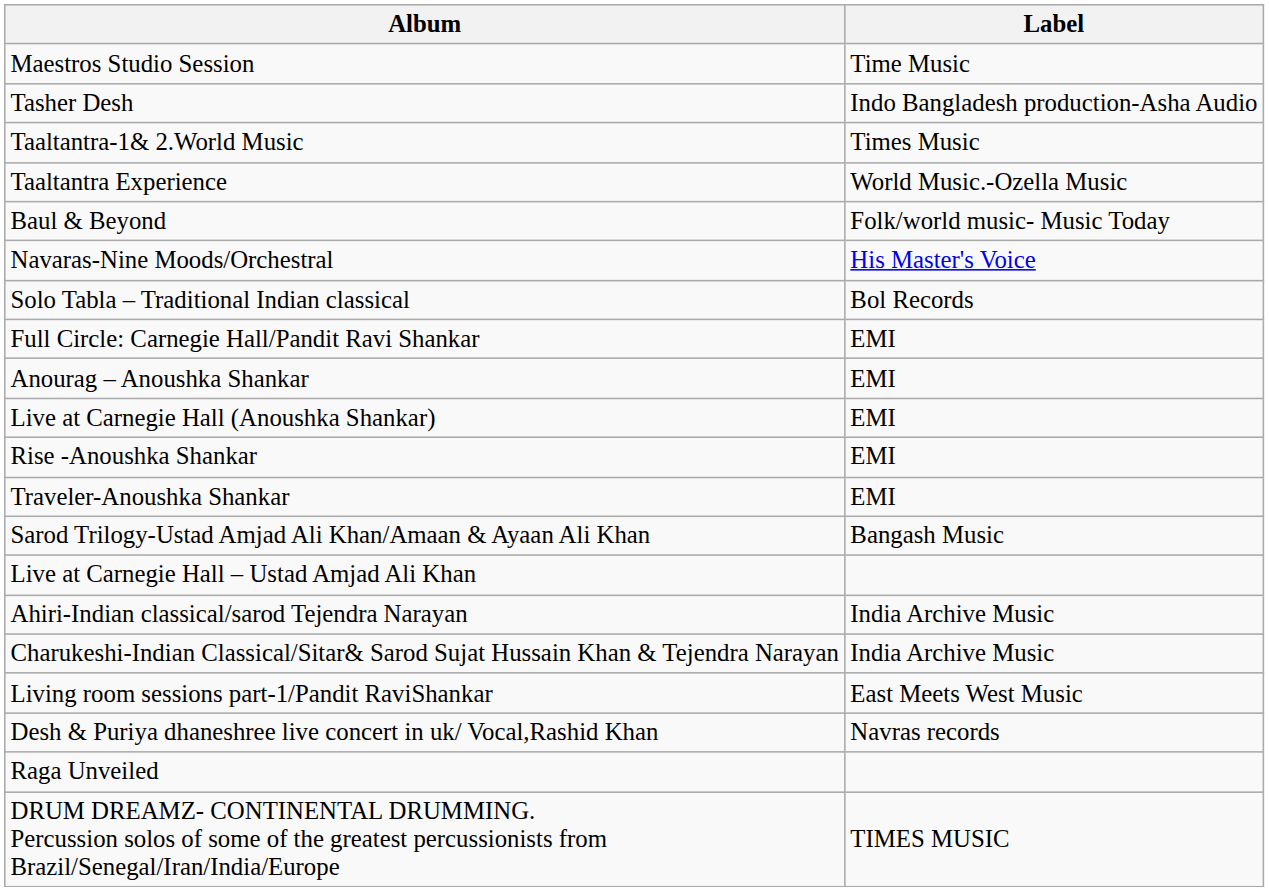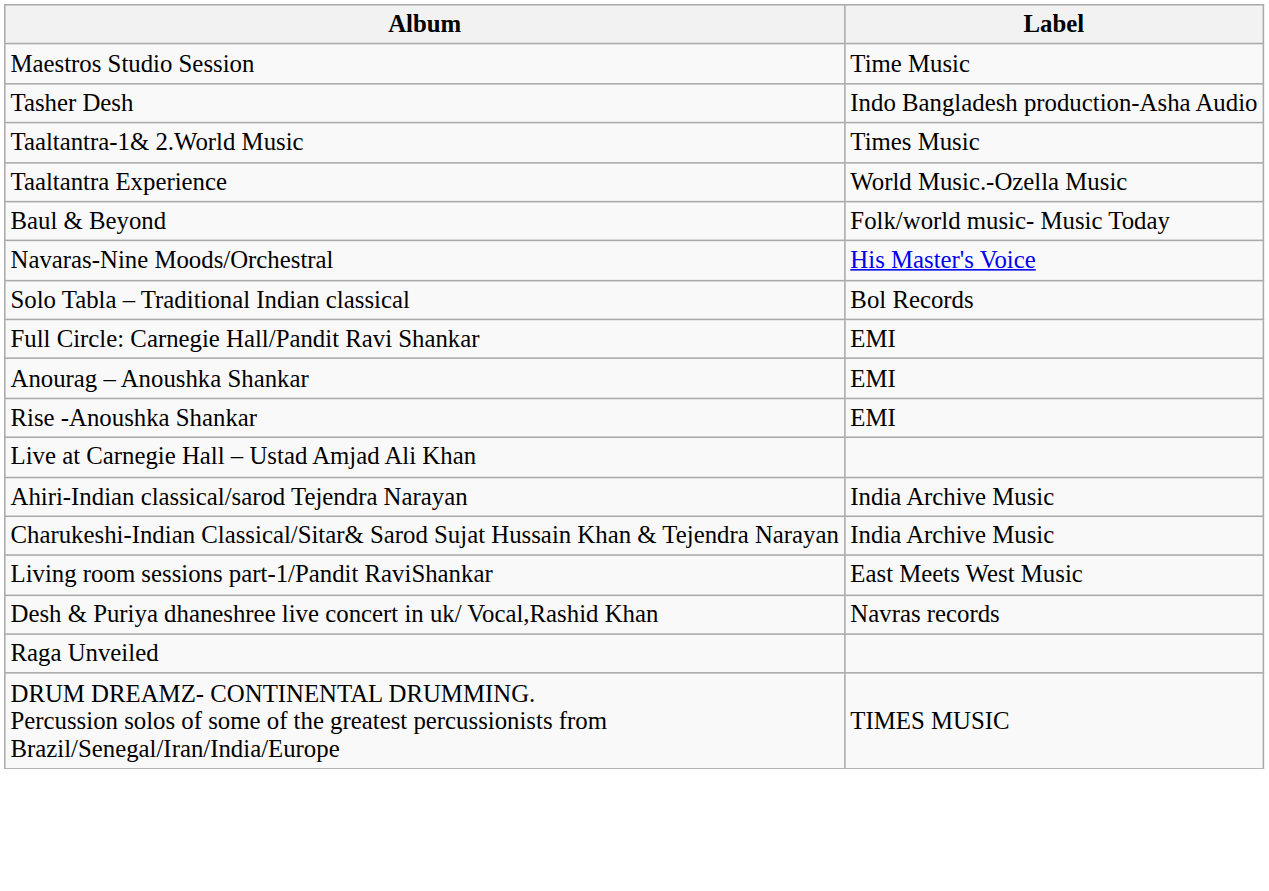- row: Live at Carnegie Hall (Anoushka Shankar) | EMI
- row: Traveler-Anoushka Shankar | EMI
- row: Sarod Trilogy-Ustad Amjad Ali Khan/Amaan & Ayaan Ali Khan | Bangash Music
